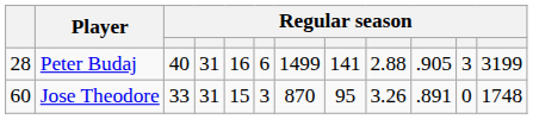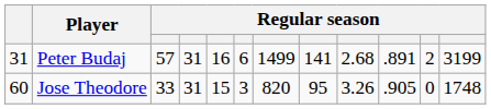Peter Budaj | column 1: 28 -> 31
Peter Budaj | column 3: 40 -> 57
Peter Budaj | column 9: 2.88 -> 2.68
Peter Budaj | column 10: .905 -> .891
Peter Budaj | column 11: 3 -> 2
Jose Theodore | column 7: 870 -> 820
Jose Theodore | column 10: .891 -> .905
